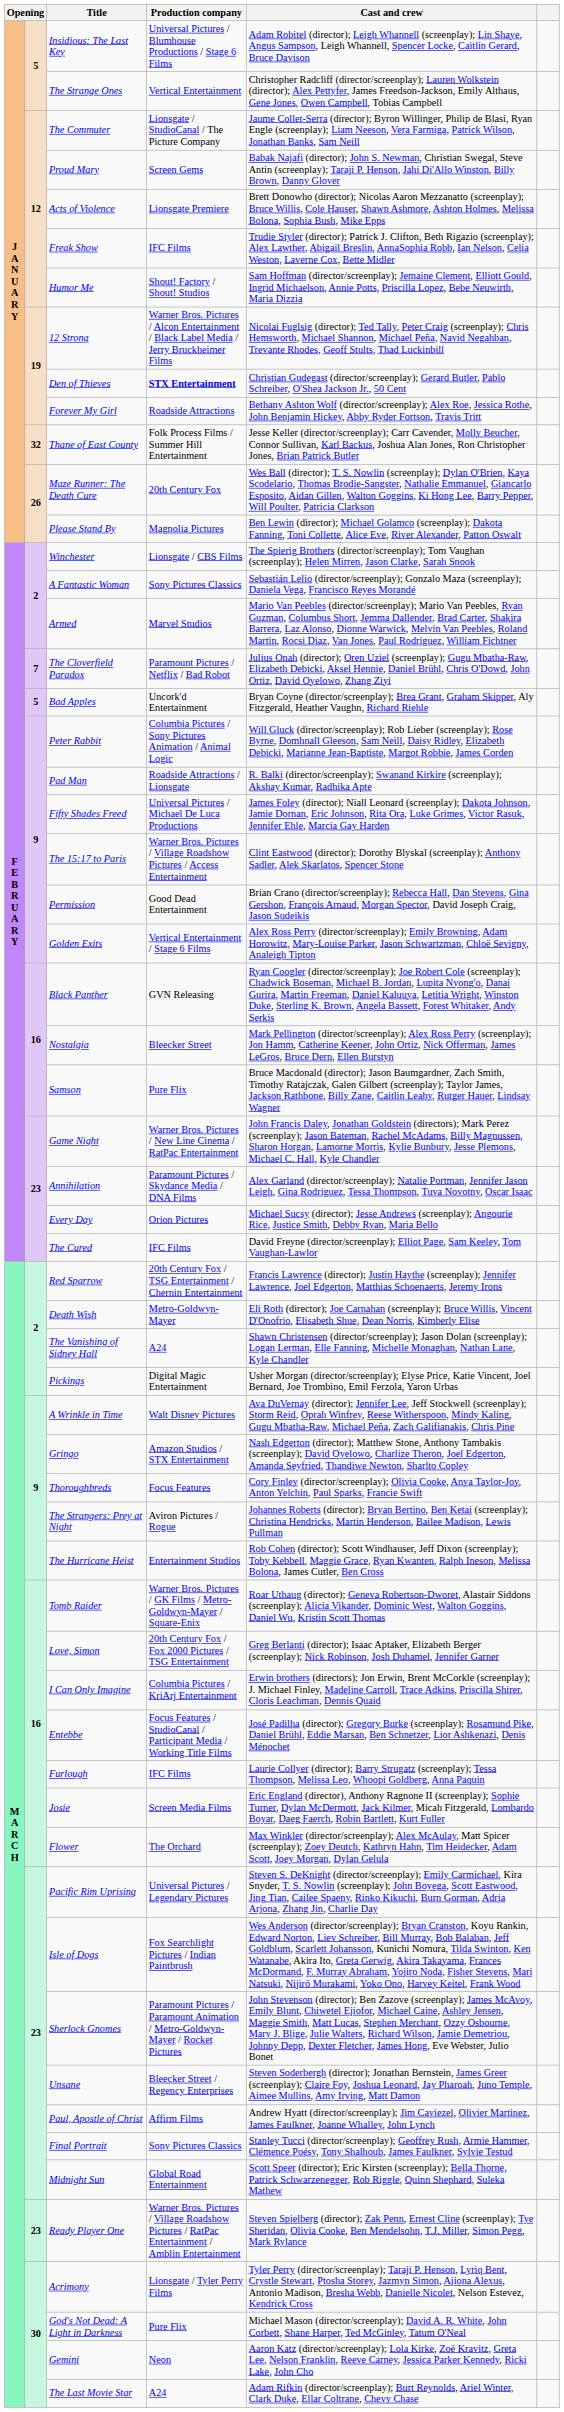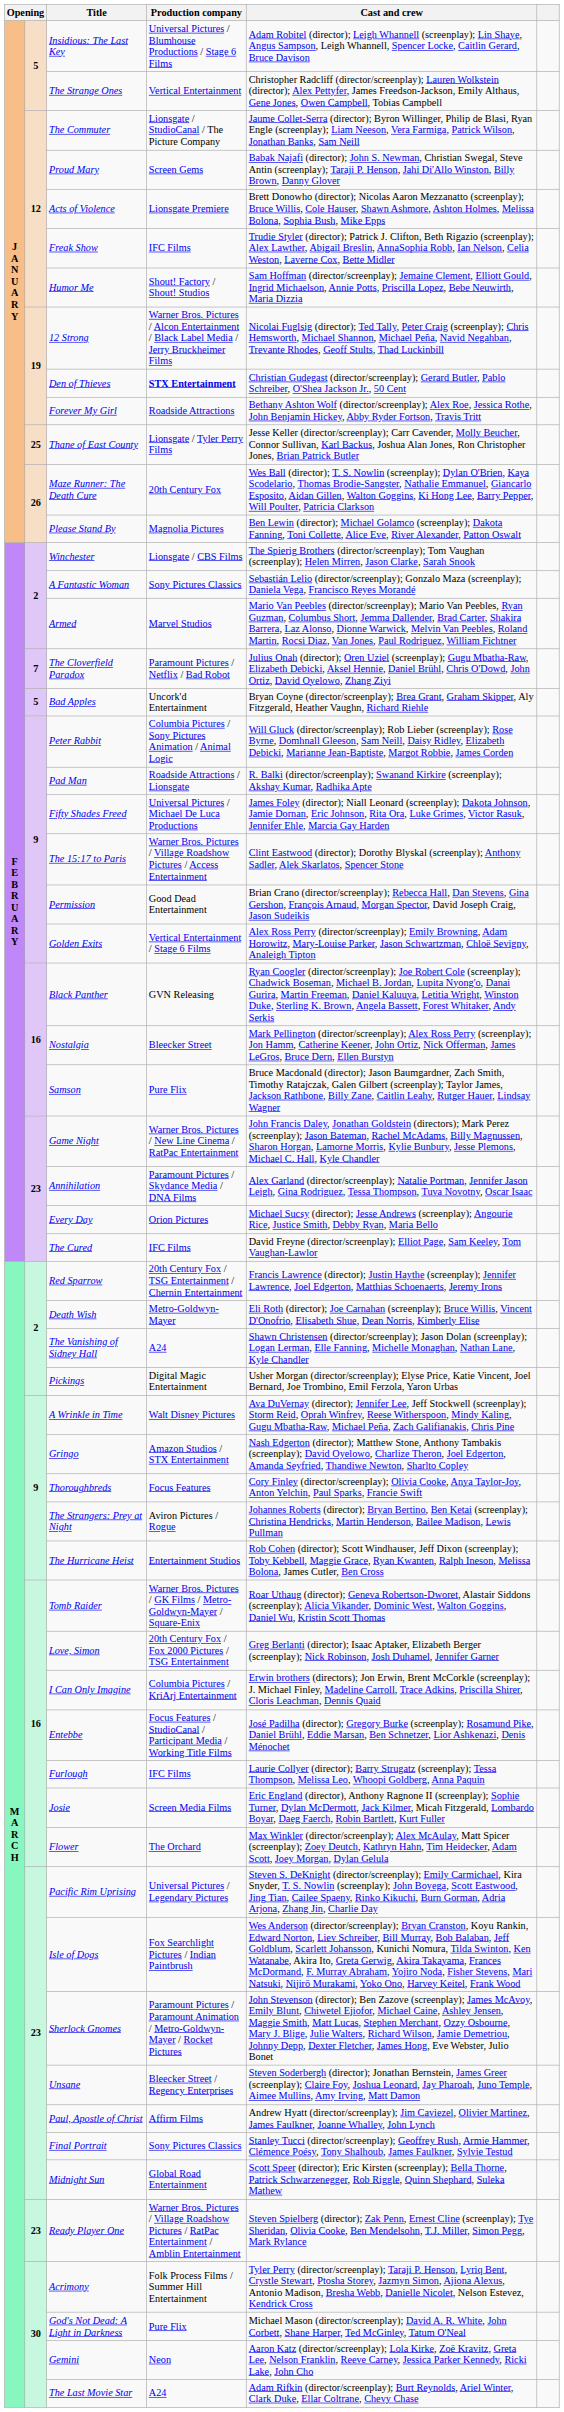Thane of East County | column 2: 32 -> 25
Thane of East County | Production company: Folk Process Films / Summer Hill Entertainment -> Lionsgate / Tyler Perry Films
Acrimony | Production company: Lionsgate / Tyler Perry Films -> Folk Process Films / Summer Hill Entertainment
